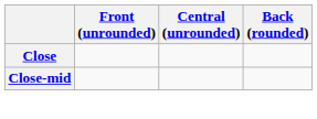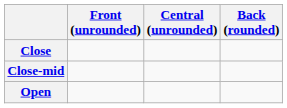+ row: Open
